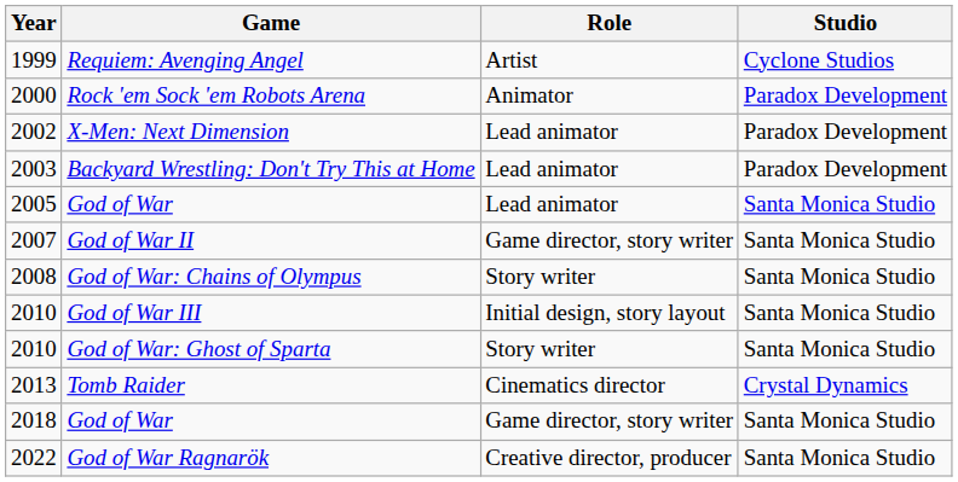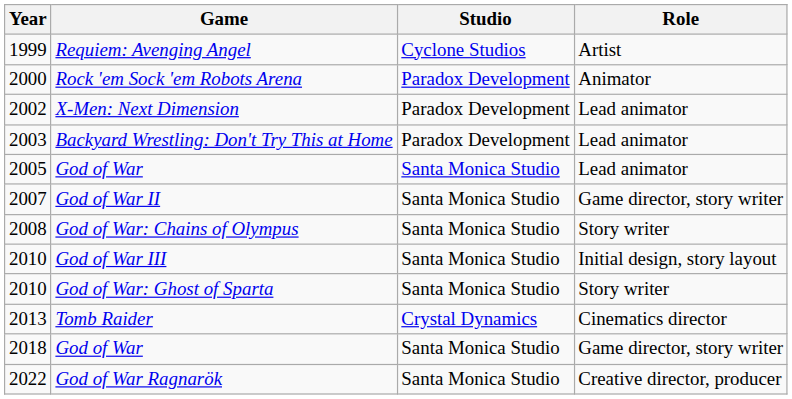columns swapped: Role <-> Studio
